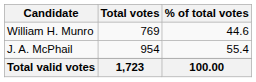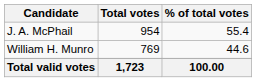rows swapped: J. A. McPhail <-> William H. Munro
